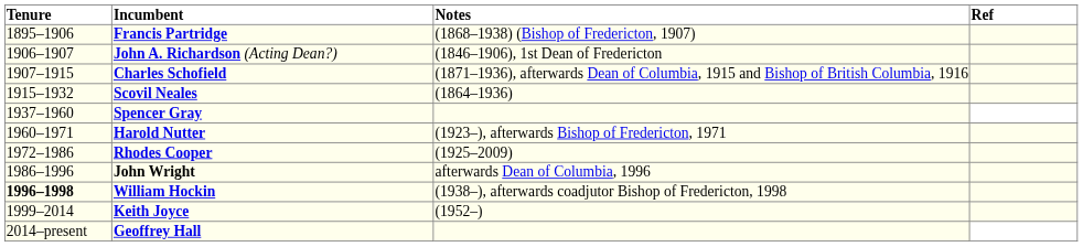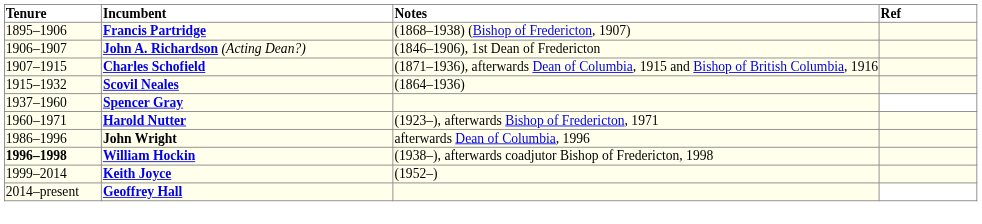- row: 1972–1986 | Rhodes Cooper | (1925–2009)
